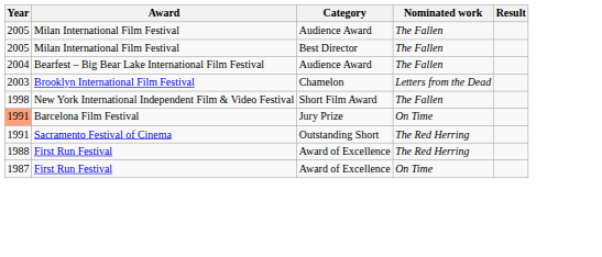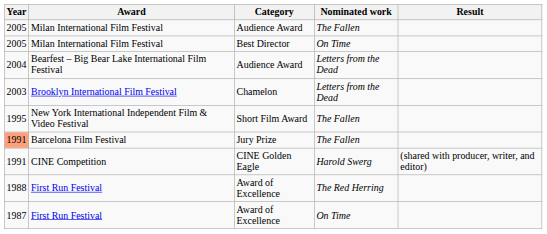Milan International Film Festival / Best Director | Nominated work: The Fallen -> On Time
Bearfest – Big Bear Lake International Film Festival | Nominated work: The Fallen -> Letters from the Dead
New York International Independent Film & Video Festival | Year: 1998 -> 1995
Barcelona Film Festival | Nominated work: On Time -> The Fallen
+ row: 1991 | CINE Competition | CINE Golden Eagle | Harold Swerg | (shared with producer, writer, and editor)
- row: 1991 | Sacramento Festival of Cinema | Outstanding Short | The Red Herring
